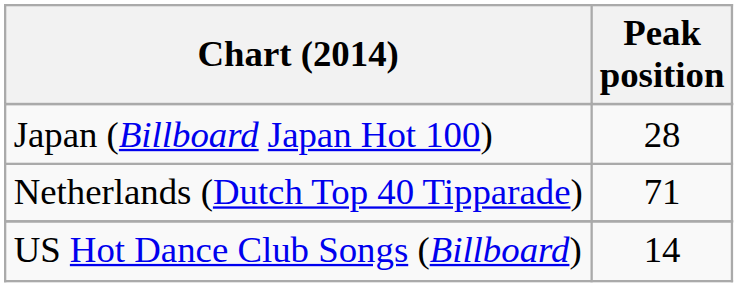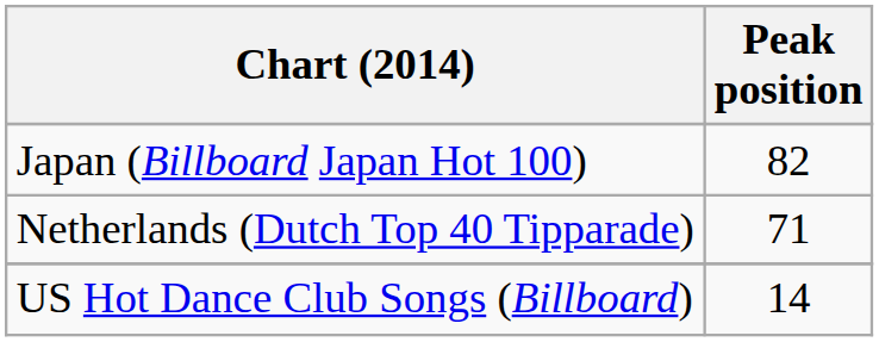Japan (Billboard Japan Hot 100) | Peak position: 28 -> 82
